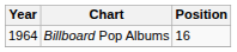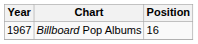Billboard Pop Albums | Year: 1964 -> 1967
